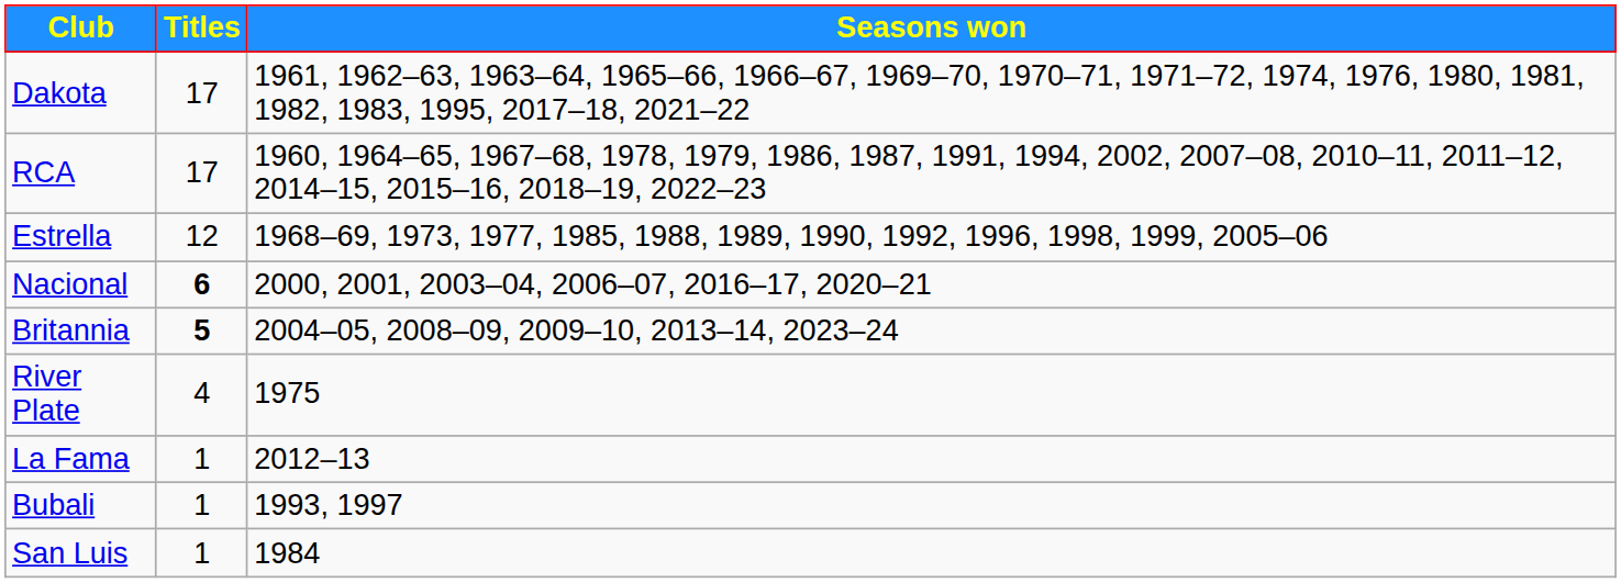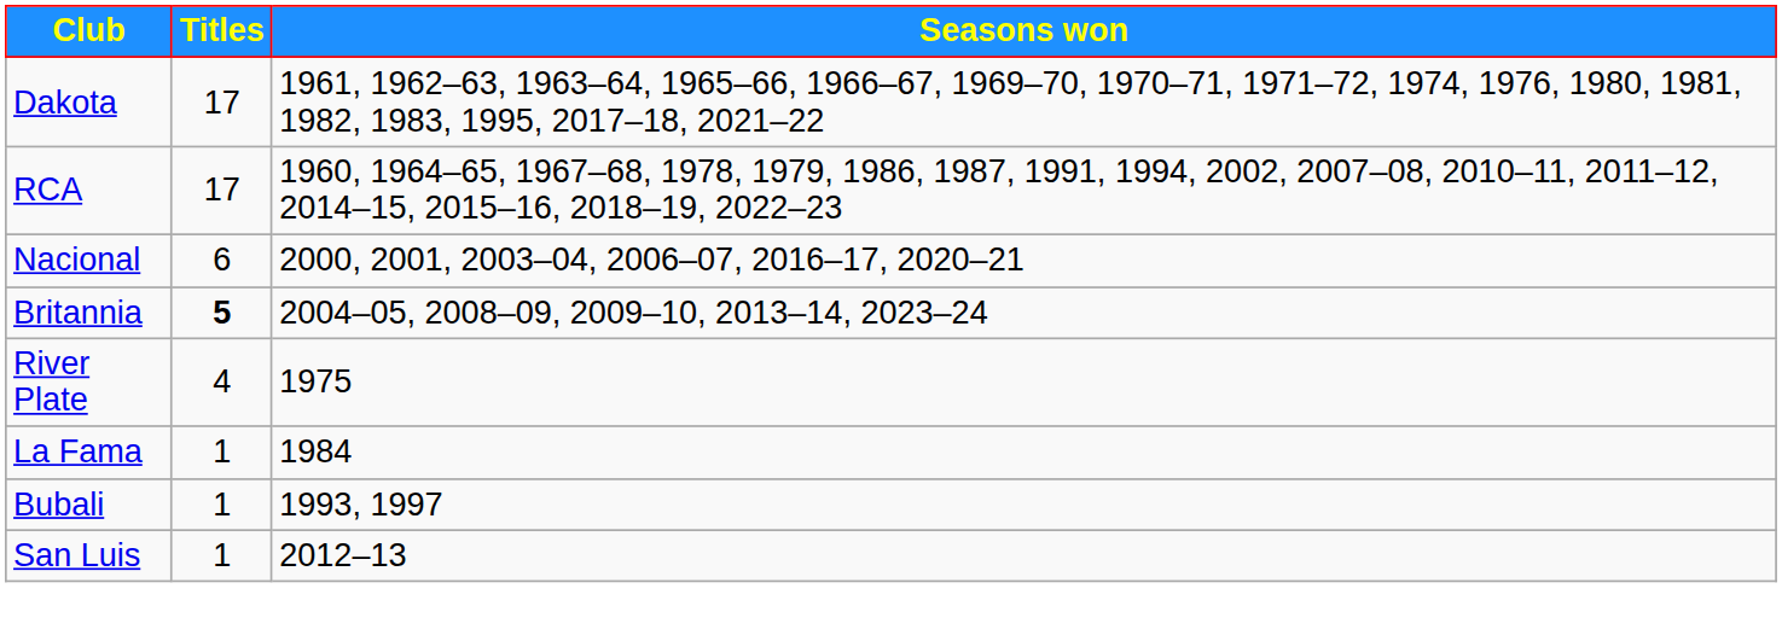- row: Estrella | 12 | 1968–69, 1973, 1977, 1985, 1988, 1989, 1990, 1992, 1996, 1998, 1999, 2005–06
Nacional | Titles: bold -> normal
La Fama | Seasons won: 2012–13 -> 1984
San Luis | Seasons won: 1984 -> 2012–13
